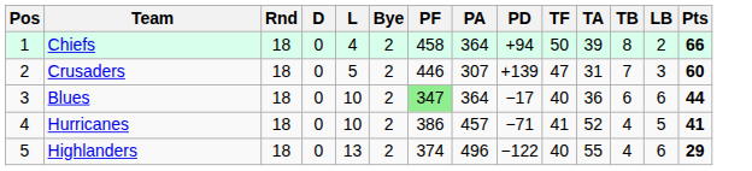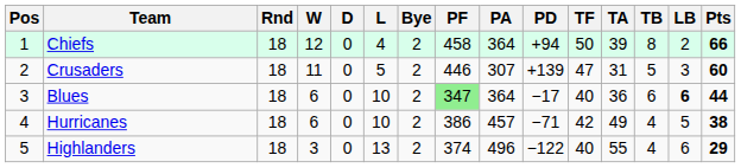+ column: W | 12 | 11 | 6 | 6 | 3
Crusaders | TB: 7 -> 5
Blues | LB: normal -> bold
Hurricanes | TF: 41 -> 42
Hurricanes | TA: 52 -> 49
Hurricanes | Pts: 41 -> 38
